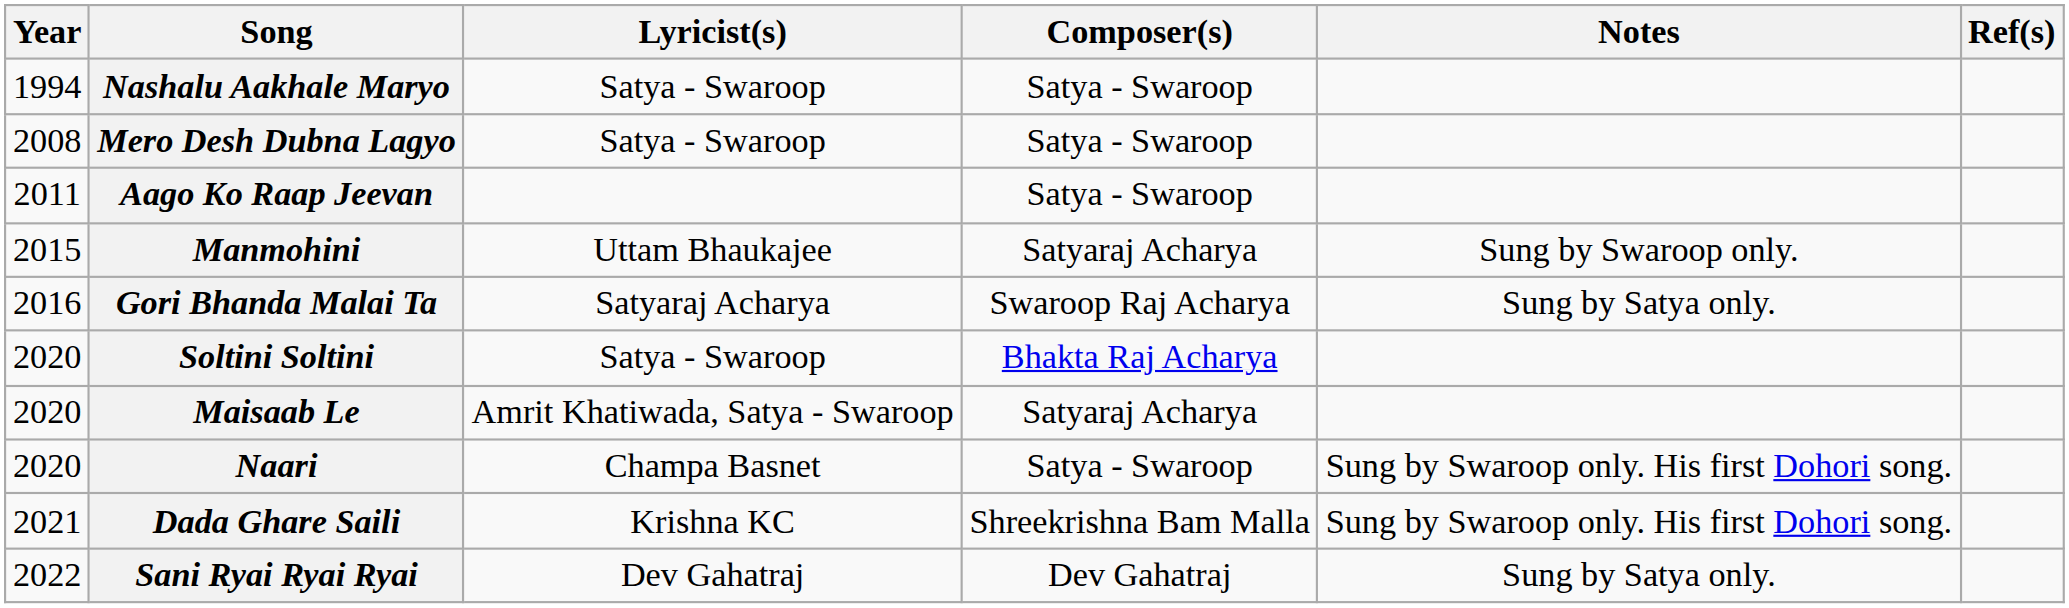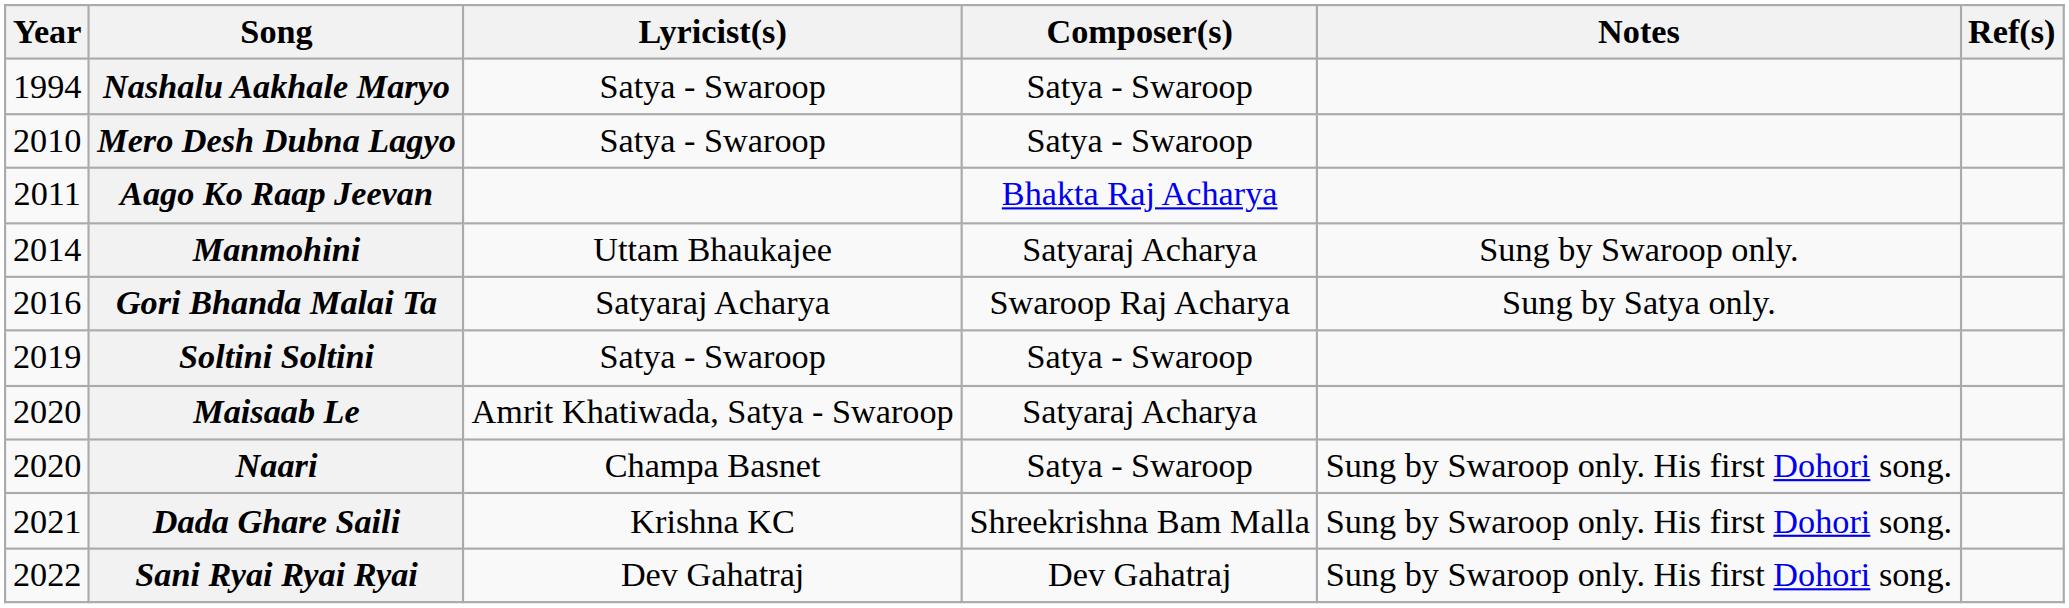Mero Desh Dubna Lagyo | Year: 2008 -> 2010
Aago Ko Raap Jeevan | Composer(s): Satya - Swaroop -> Bhakta Raj Acharya
Manmohini | Year: 2015 -> 2014
Soltini Soltini | Year: 2020 -> 2019
Soltini Soltini | Composer(s): Bhakta Raj Acharya -> Satya - Swaroop
Sani Ryai Ryai Ryai | Notes: Sung by Satya only. -> Sung by Swaroop only. His first Dohori song.
